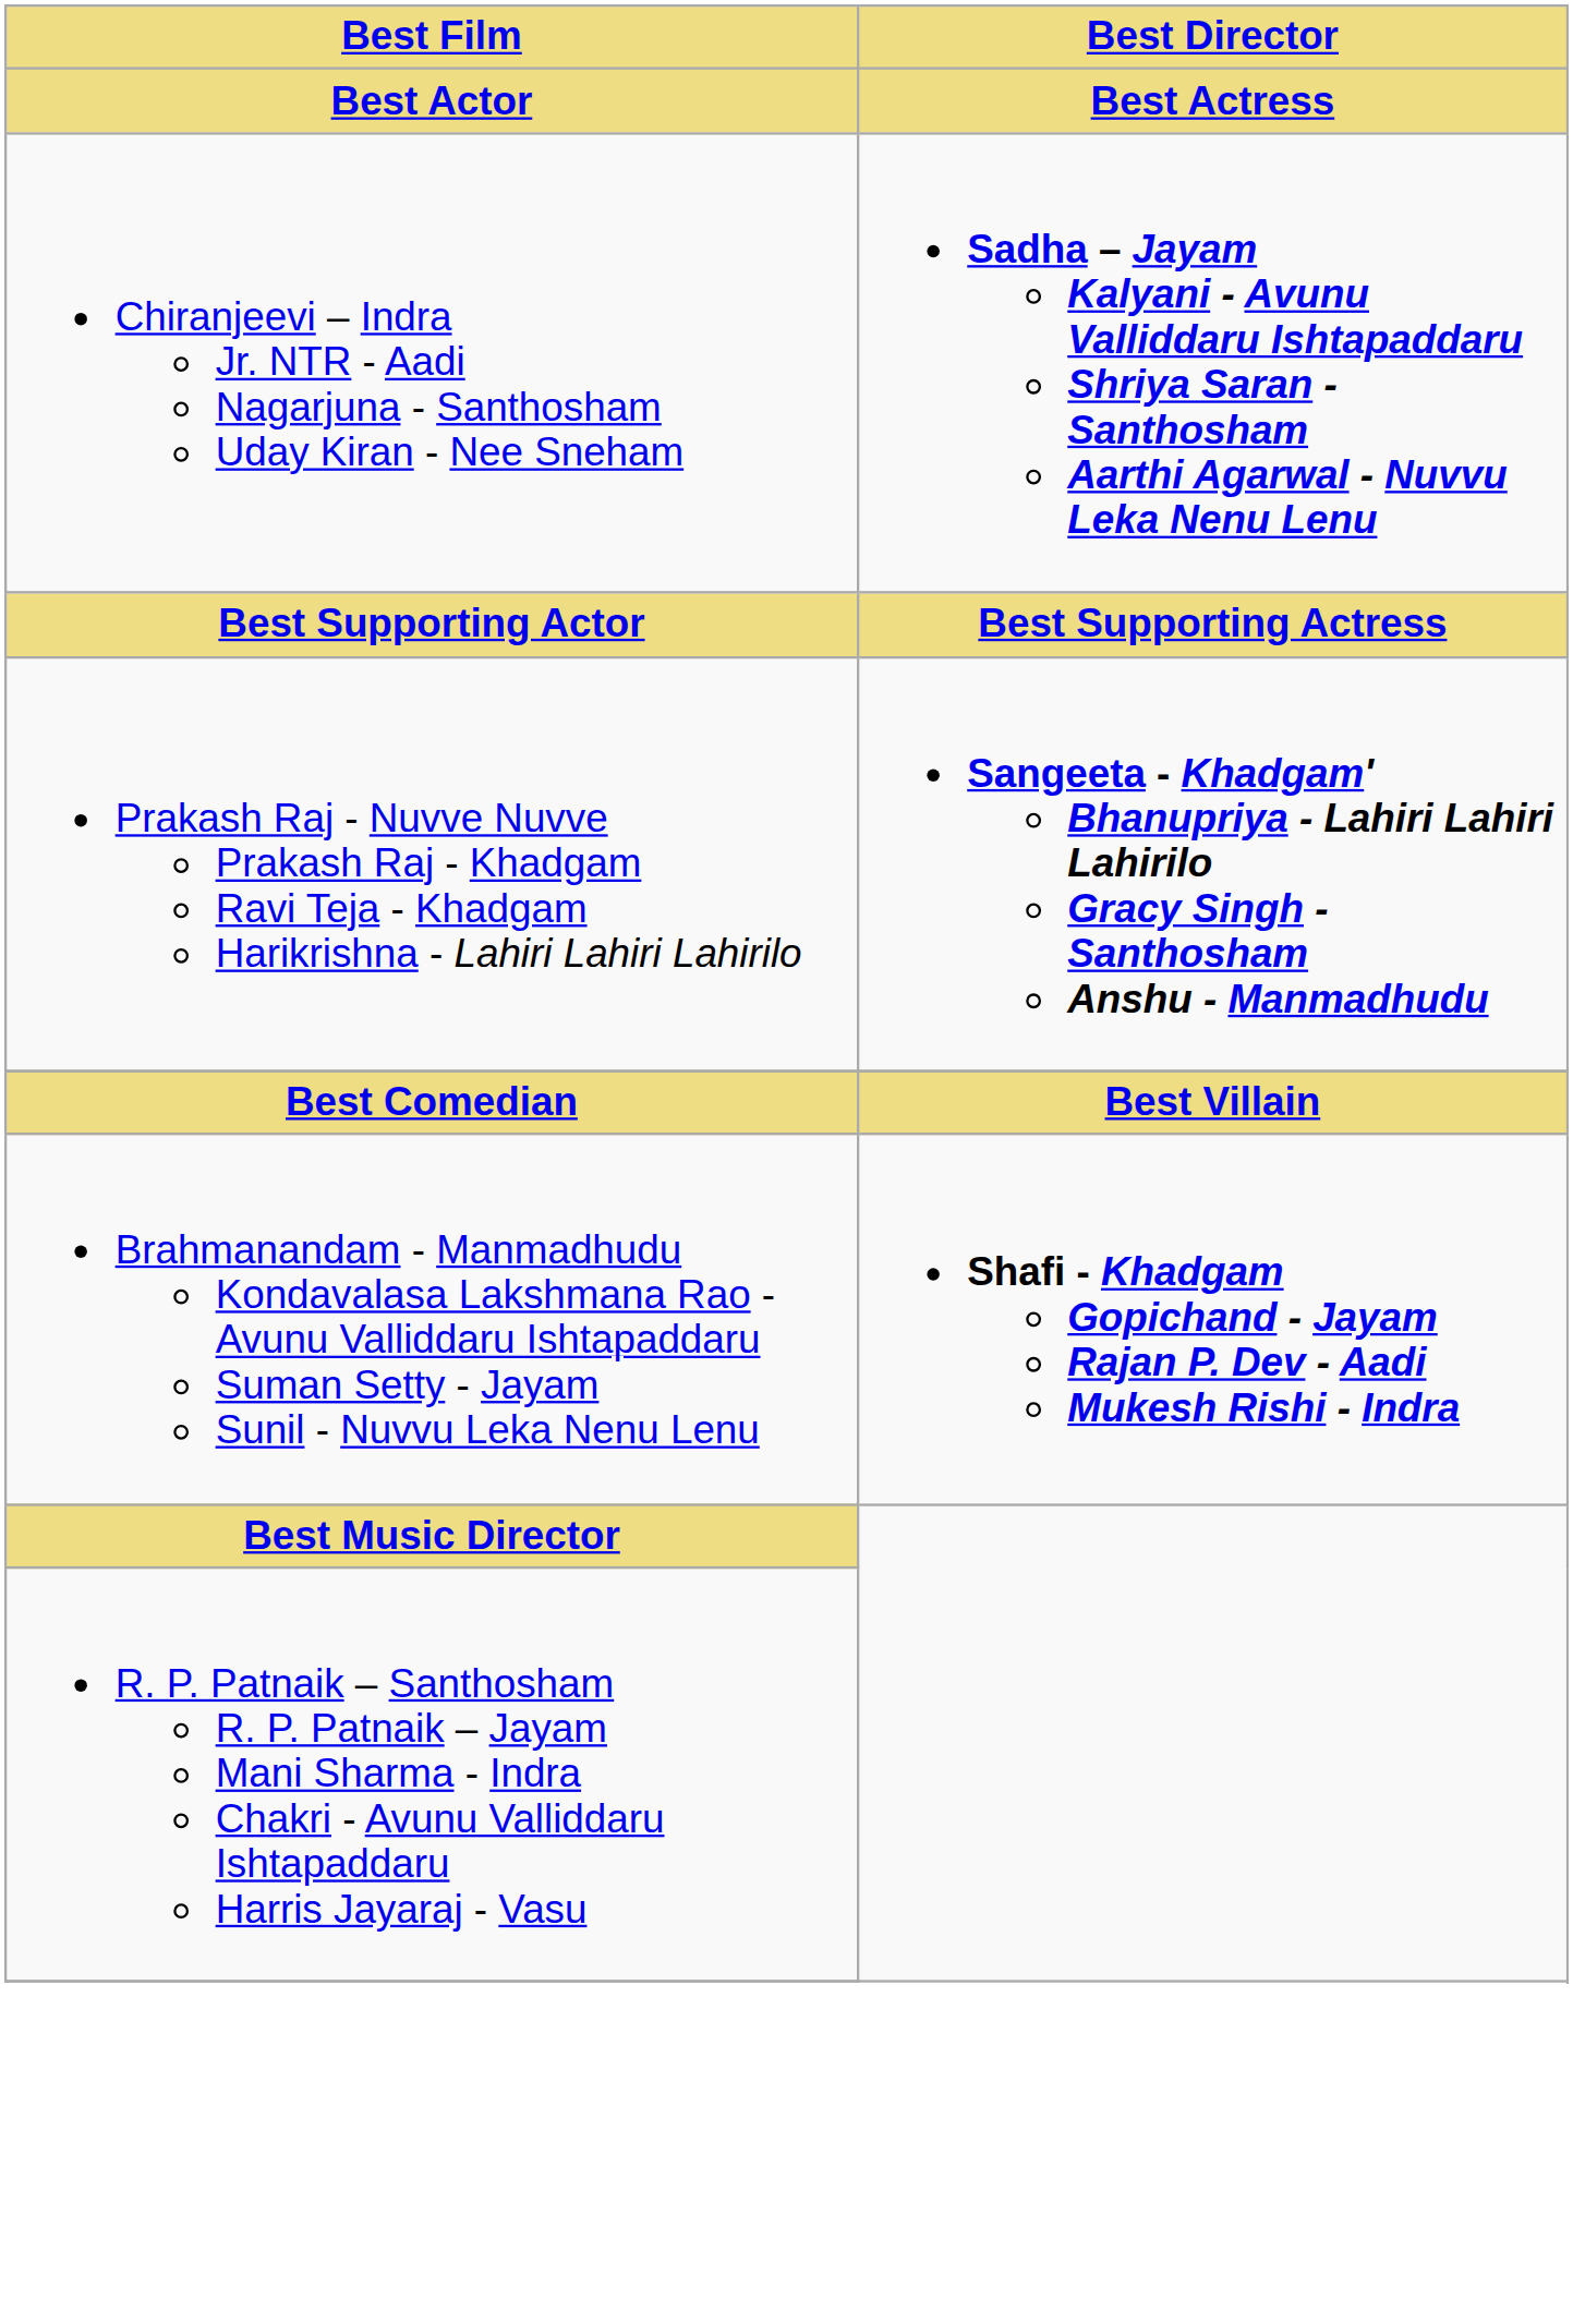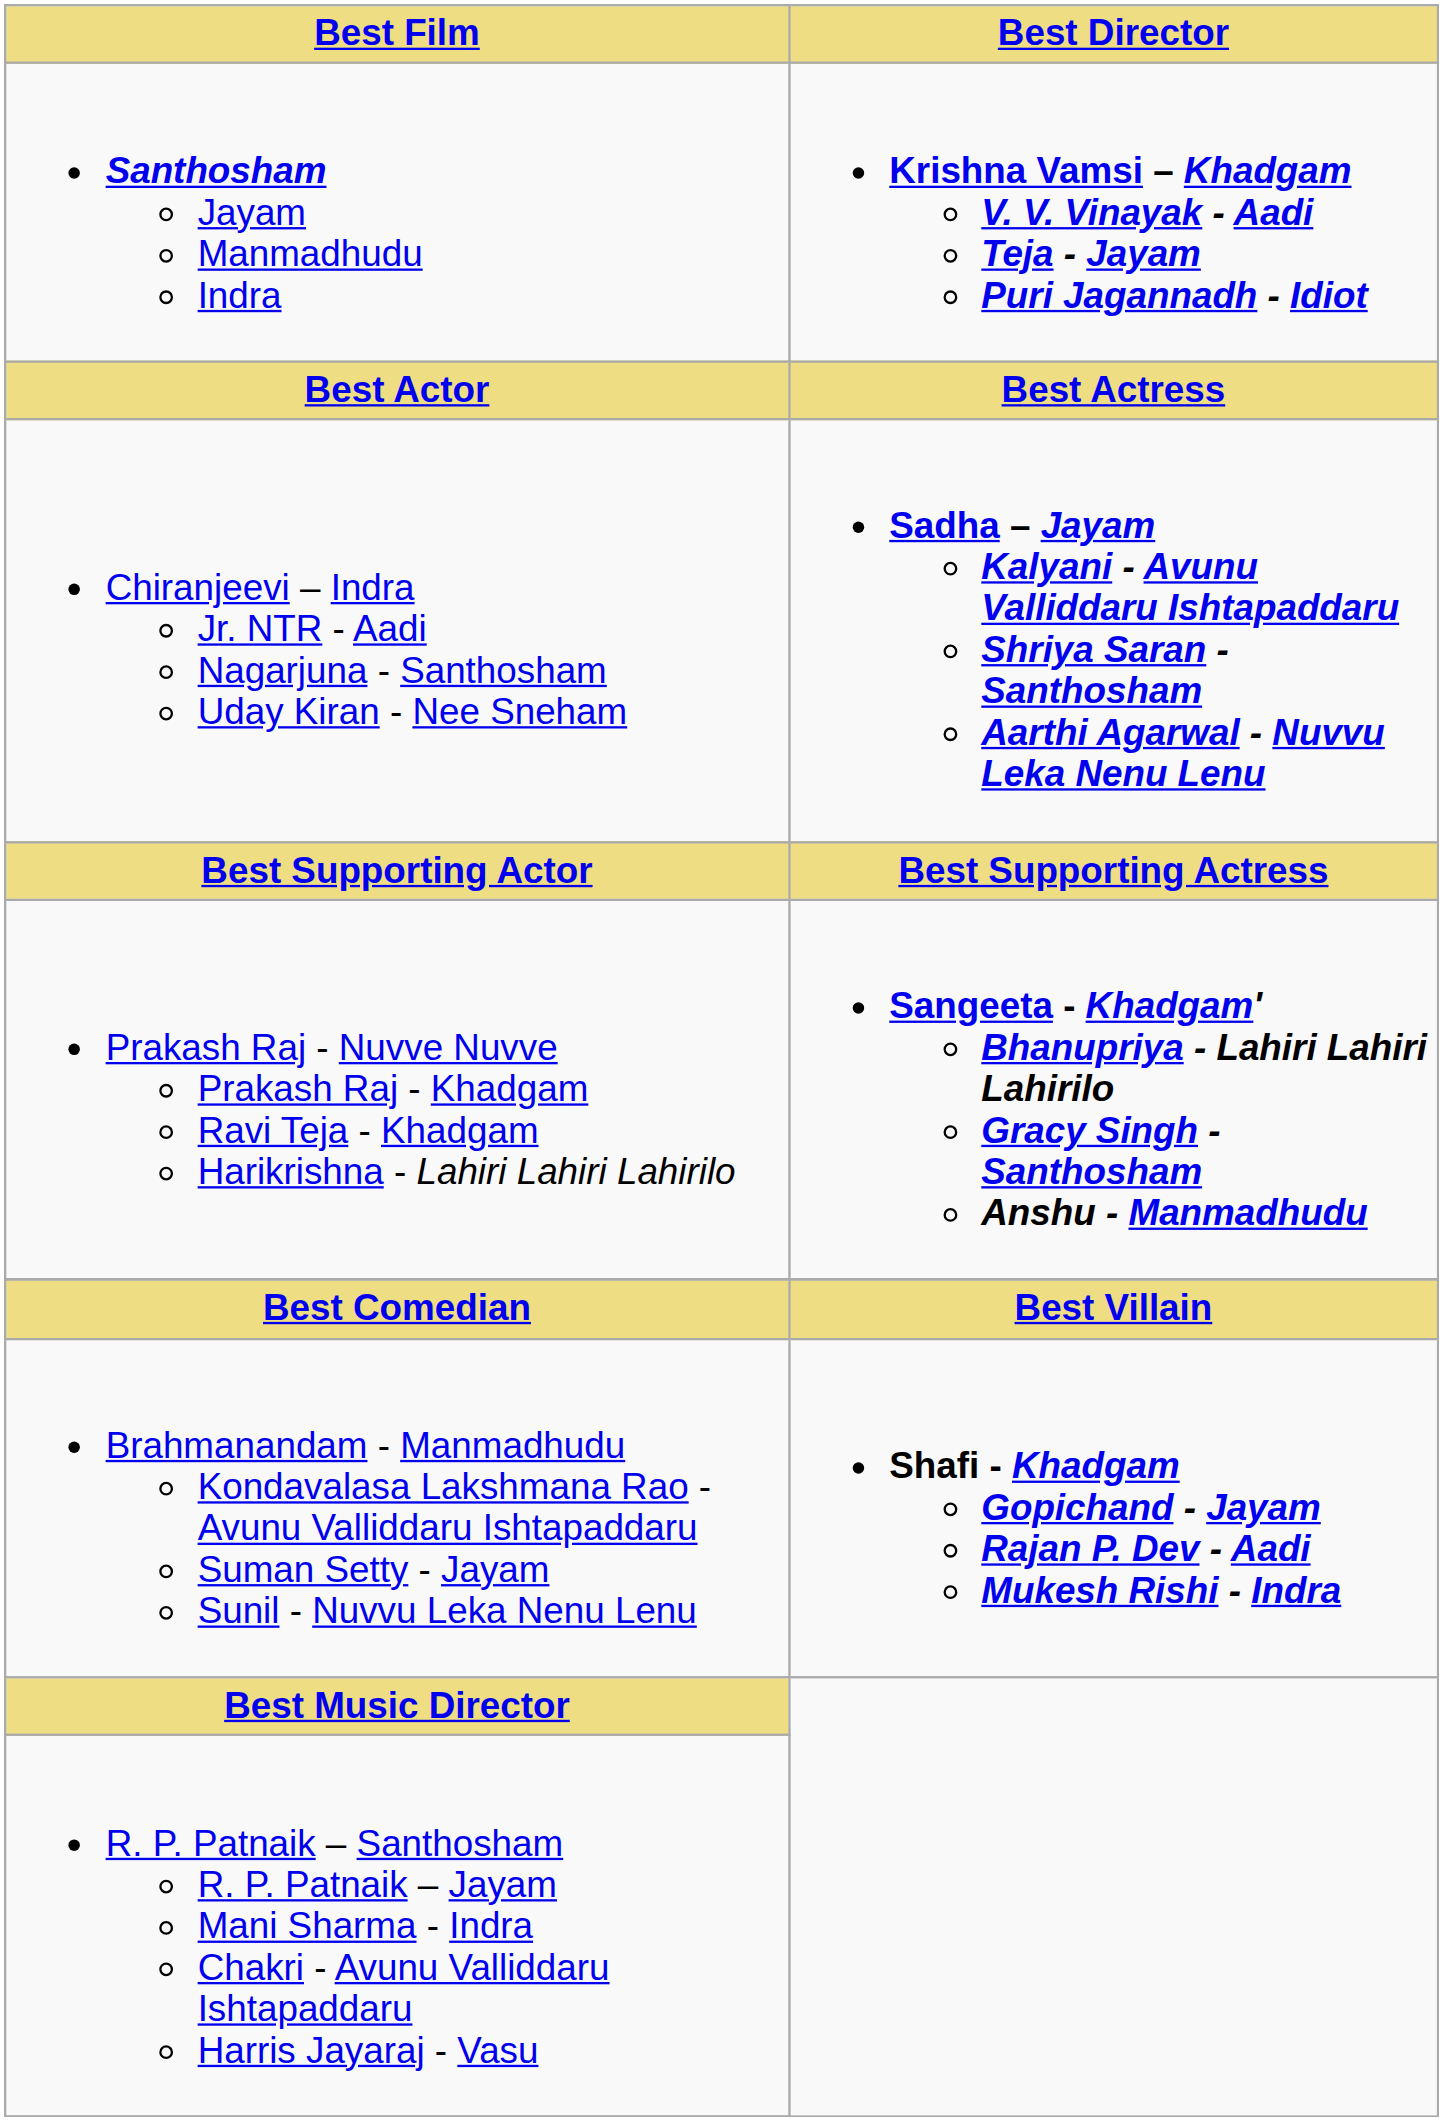+ row: Santhosham Jayam Manmadhudu Indra | Krishna Vamsi – Khadgam V. V. Vinayak - Aadi Teja - Jayam Puri Jagannadh - Idiot
